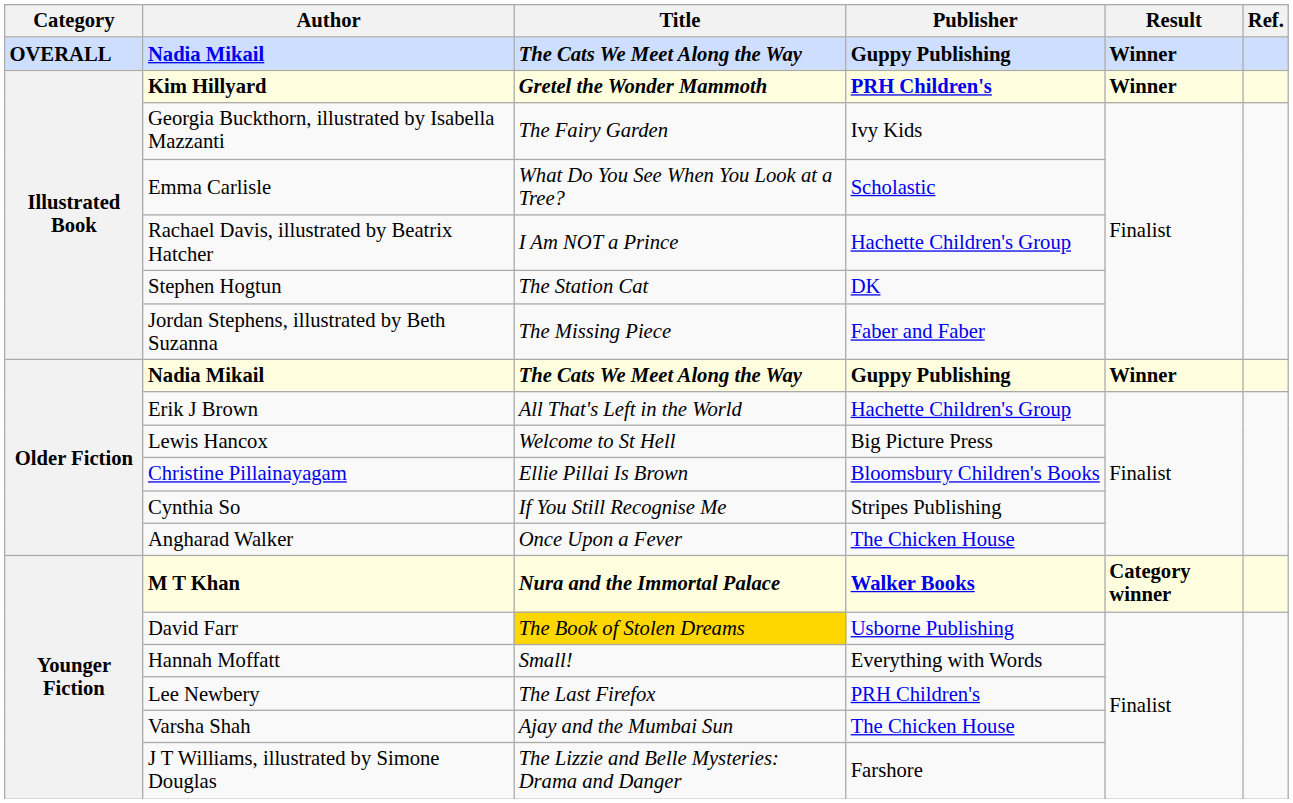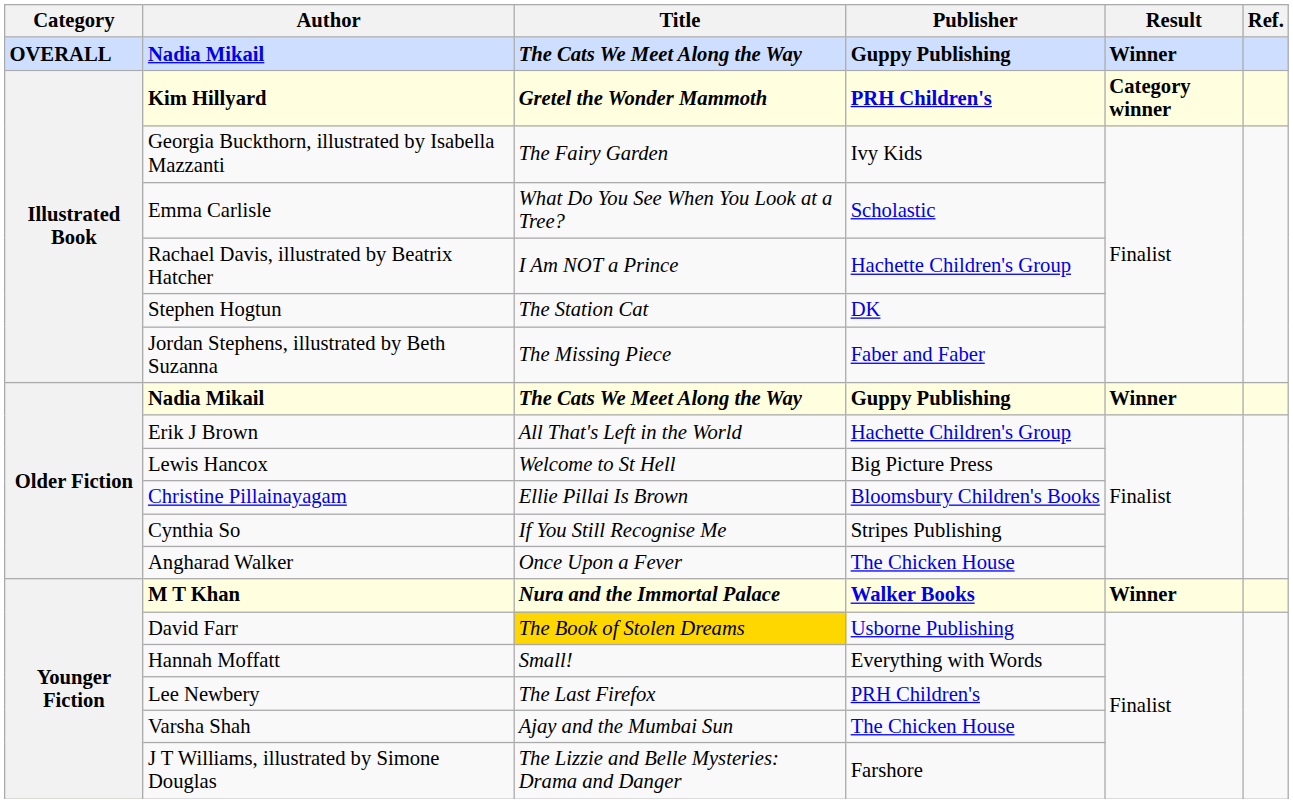Kim Hillyard | Result: Winner -> Category winner
M T Khan | Result: Category winner -> Winner
